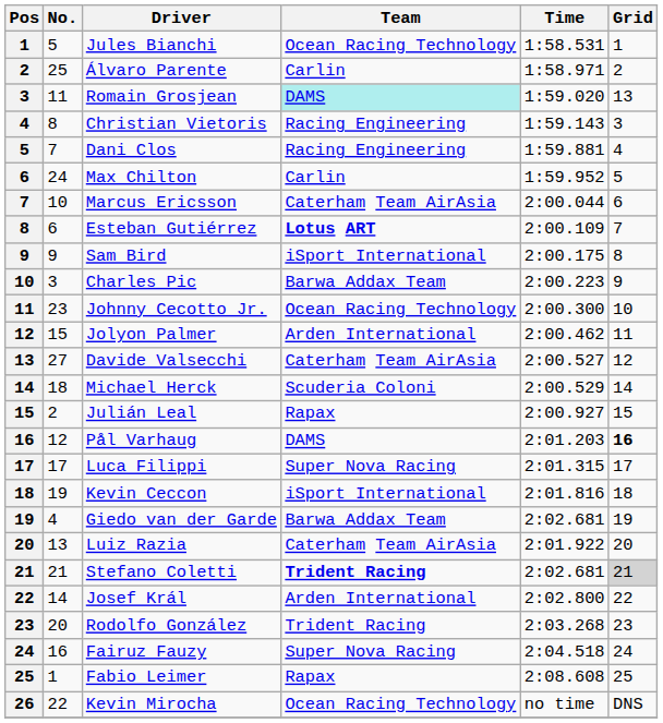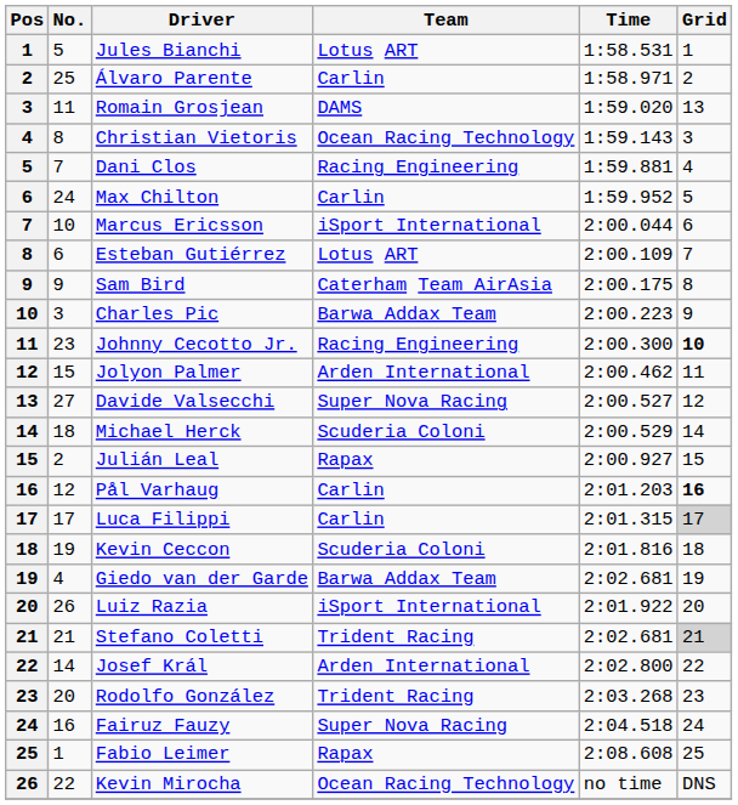Jules Bianchi | Team: Ocean Racing Technology -> Lotus ART
Romain Grosjean | Team: paleturquoise background -> no background
Christian Vietoris | Team: Racing Engineering -> Ocean Racing Technology
Marcus Ericsson | Team: Caterham Team AirAsia -> iSport International
Esteban Gutiérrez | Team: bold -> normal
Sam Bird | Team: iSport International -> Caterham Team AirAsia
Johnny Cecotto Jr. | Team: Ocean Racing Technology -> Racing Engineering
Johnny Cecotto Jr. | Grid: normal -> bold
Davide Valsecchi | Team: Caterham Team AirAsia -> Super Nova Racing
Pål Varhaug | Team: DAMS -> Carlin
Luca Filippi | Team: Super Nova Racing -> Carlin
Luca Filippi | Grid: no background -> lightgrey background
Kevin Ceccon | Team: iSport International -> Scuderia Coloni
Luiz Razia | No.: 13 -> 26
Luiz Razia | Team: Caterham Team AirAsia -> iSport International
Stefano Coletti | Team: bold -> normal
